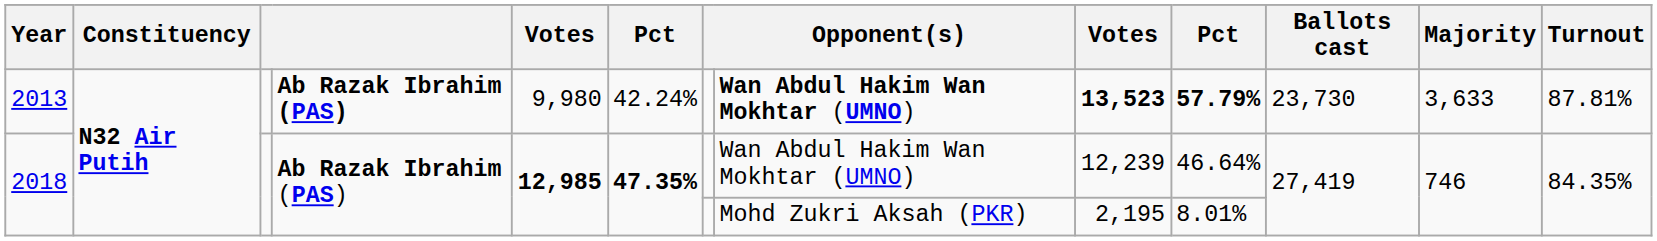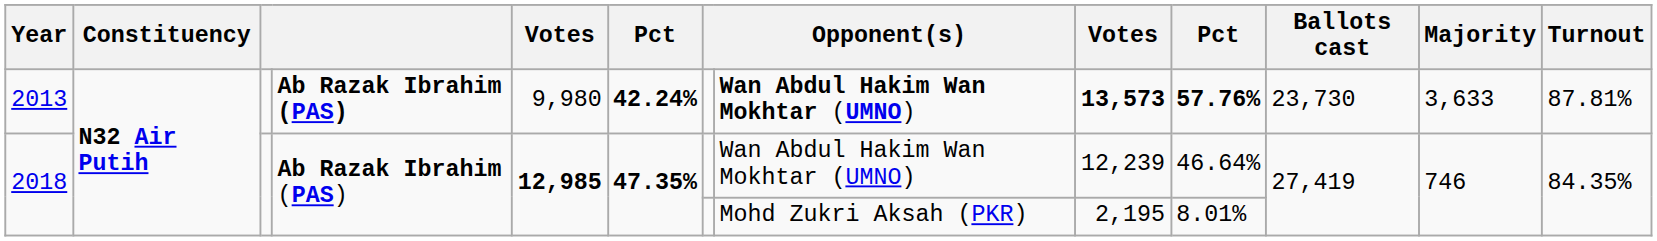2013 | column 6: normal -> bold
2013 | column 9: 13,523 -> 13,573
2013 | column 10: 57.79% -> 57.76%
